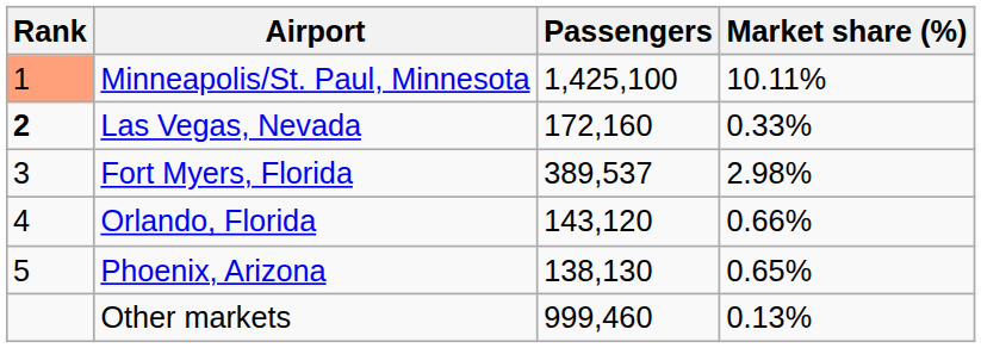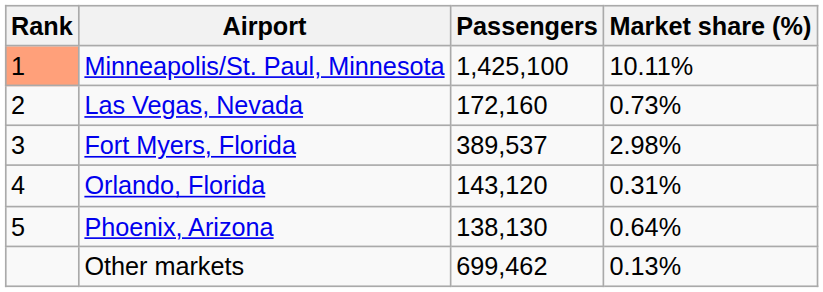Las Vegas, Nevada | Rank: bold -> normal
Las Vegas, Nevada | Market share (%): 0.33% -> 0.73%
Orlando, Florida | Market share (%): 0.66% -> 0.31%
Phoenix, Arizona | Market share (%): 0.65% -> 0.64%
Other markets | Passengers: 999,460 -> 699,462
